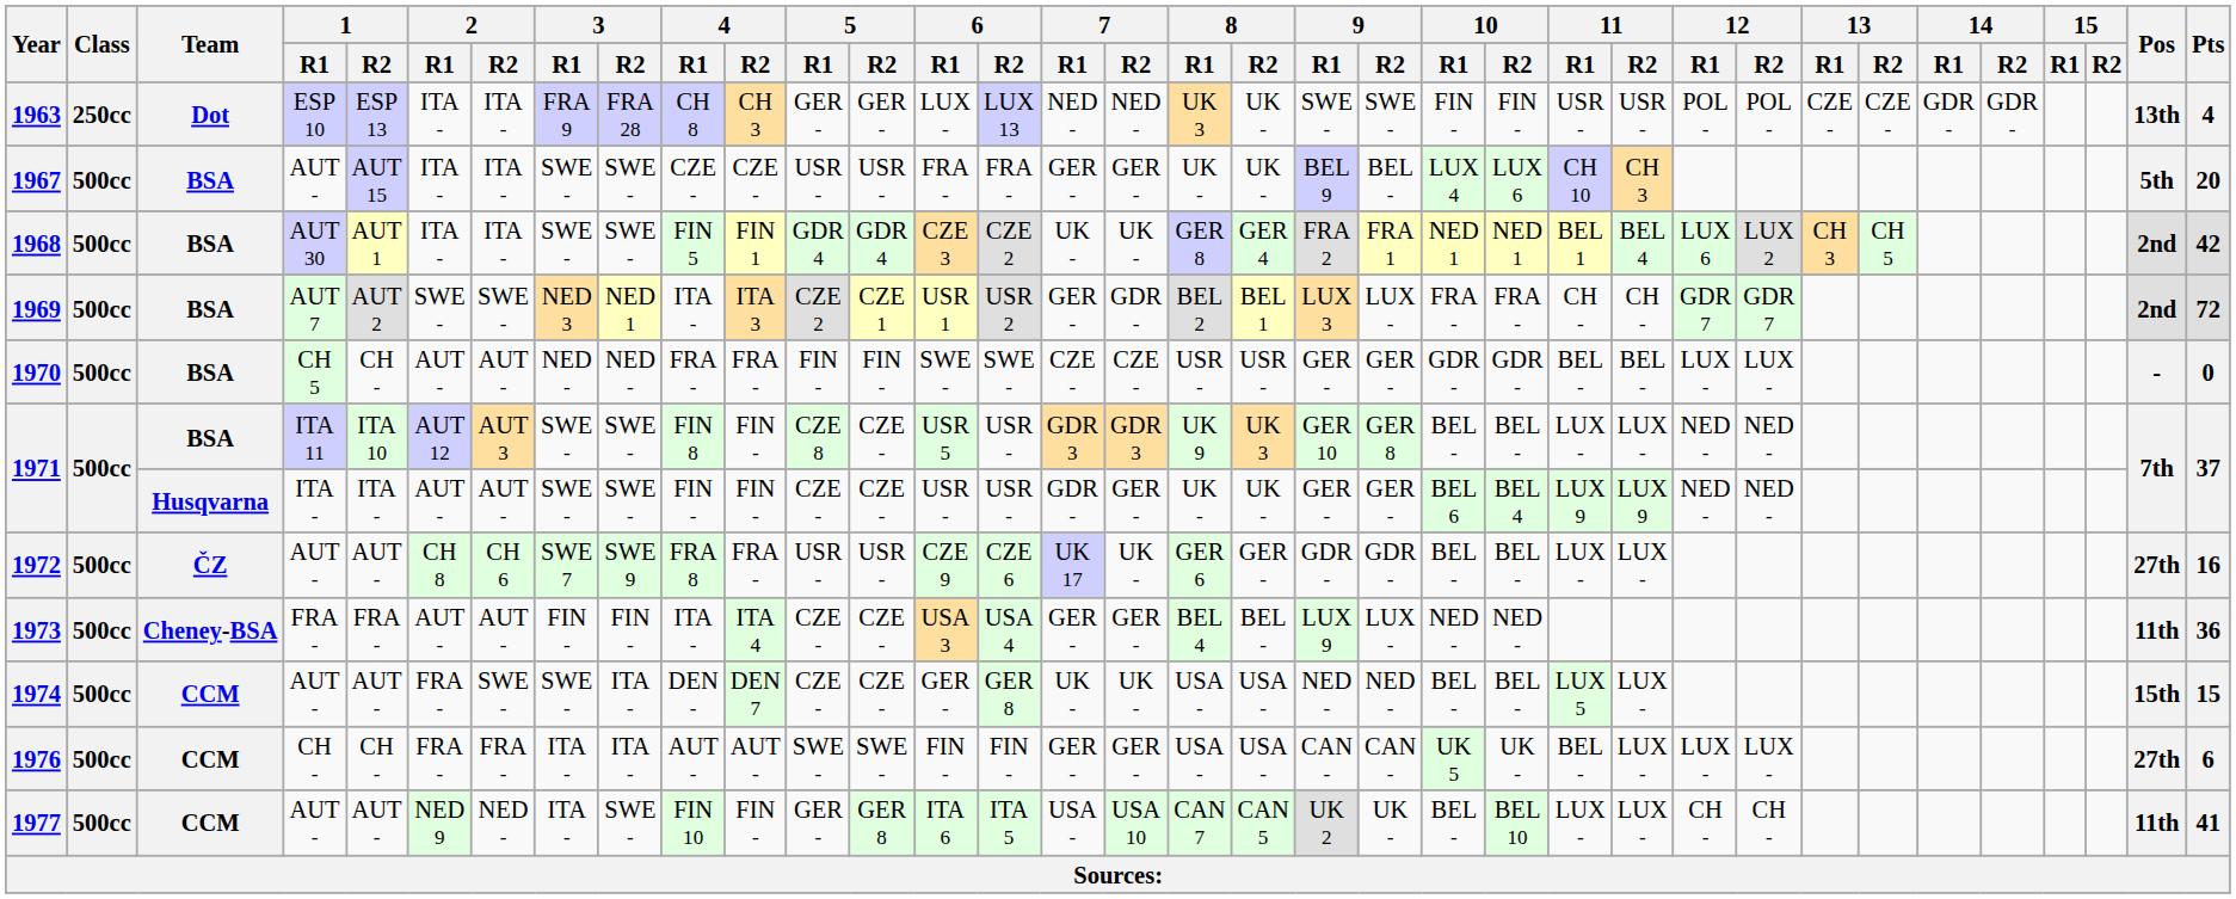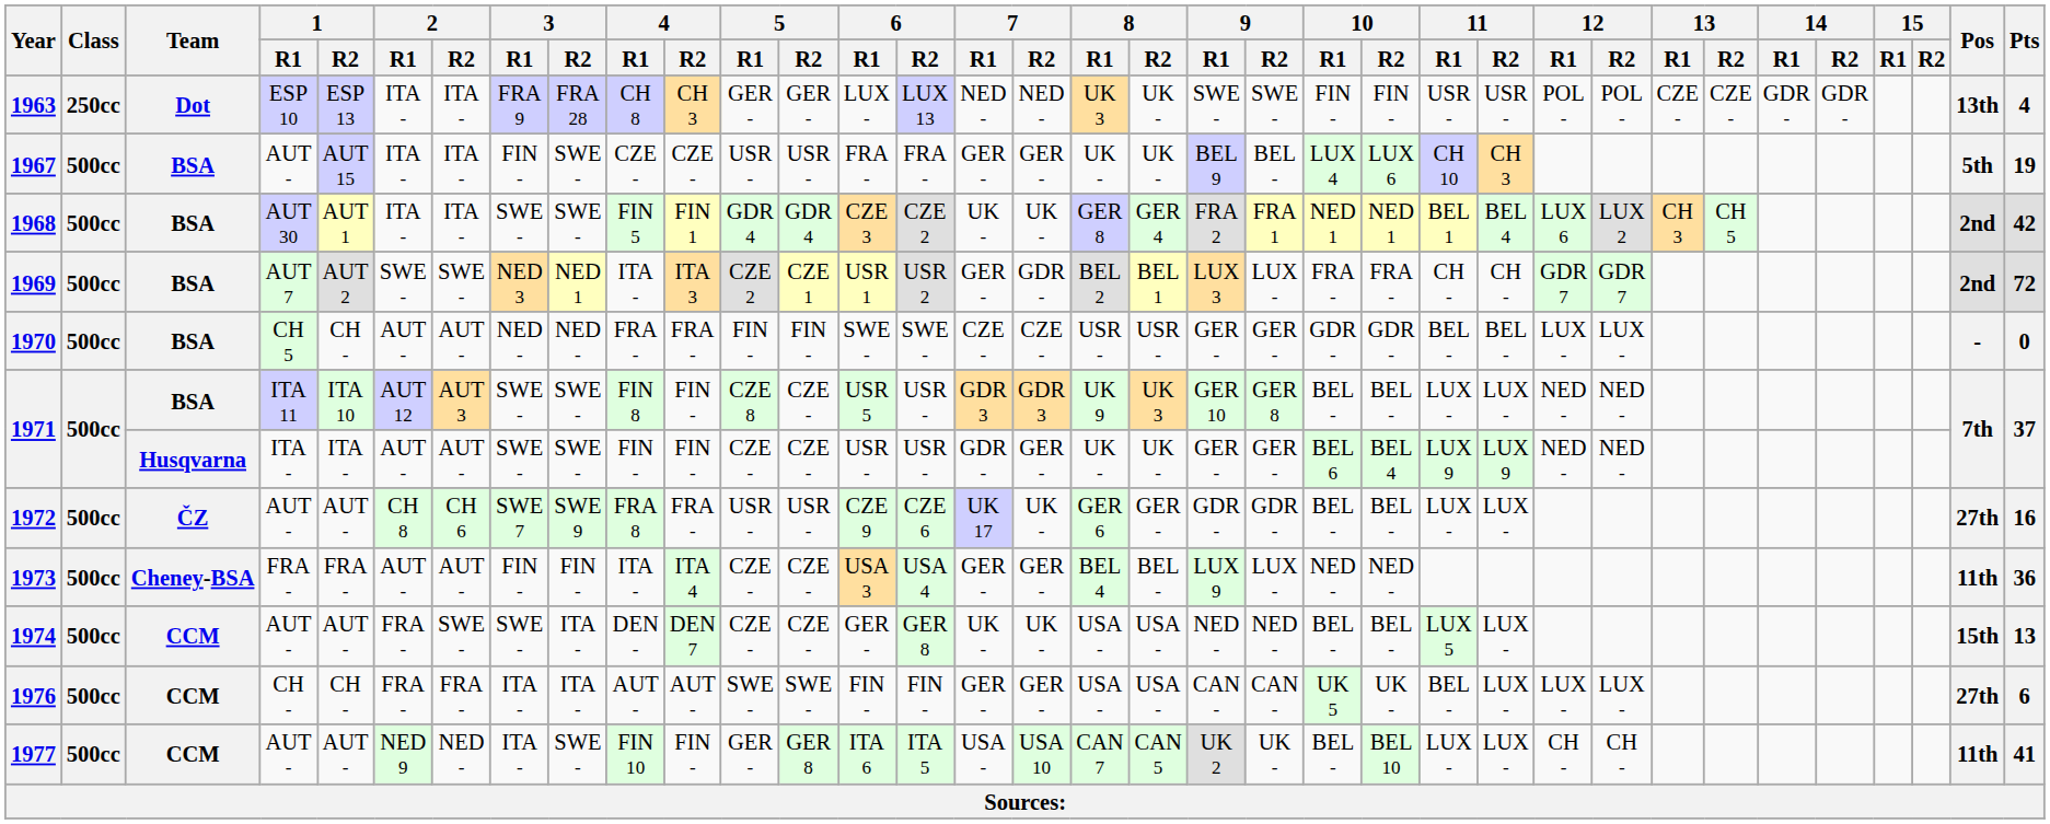1967 | 3 / R1: SWE - -> FIN -
1967 | Pts: 20 -> 19
1974 | Pts: 15 -> 13
